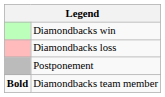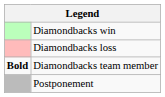rows swapped: Postponement <-> Diamondbacks team member
